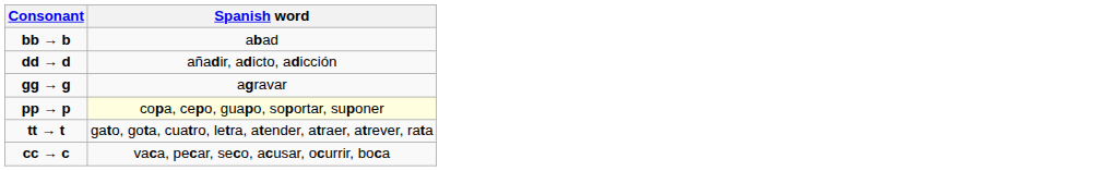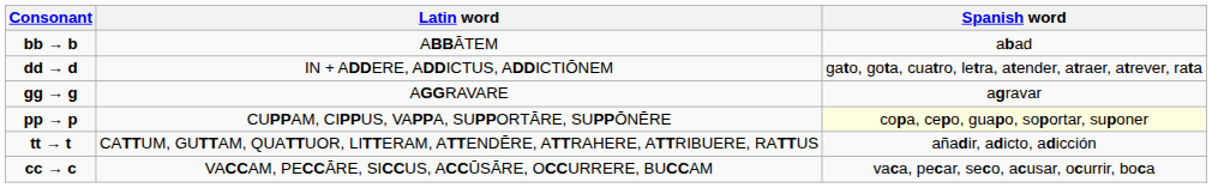+ column: Latin word | ABBĀTEM | IN + ADDERE, ADDICTUS, ADDICTIŌNEM | AGGRAVARE | CUPPAM, CIPPUS, VAPPA, SUPPORTĀRE, SUPPŌNĒRE | CATTUM, GUTTAM, QUATTUOR, LITTERAM, ATTENDĒRE, ATTRAHERE, ATTRIBUERE, RATTUS | VACCAM, PECCĀRE, SICCUS, ACCŪSĀRE, OCCURRERE, BUCCAM
dd → d | Spanish word: añadir, adicto, adicción -> gato, gota, cuatro, letra, atender, atraer, atrever, rata
tt → t | Spanish word: gato, gota, cuatro, letra, atender, atraer, atrever, rata -> añadir, adicto, adicción
